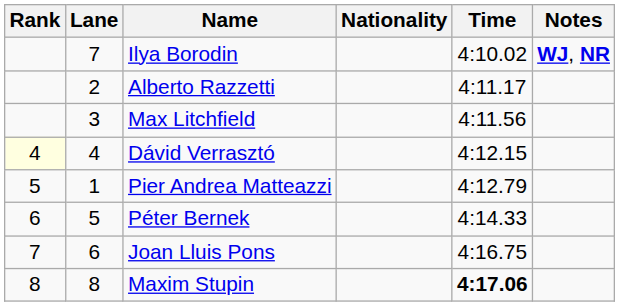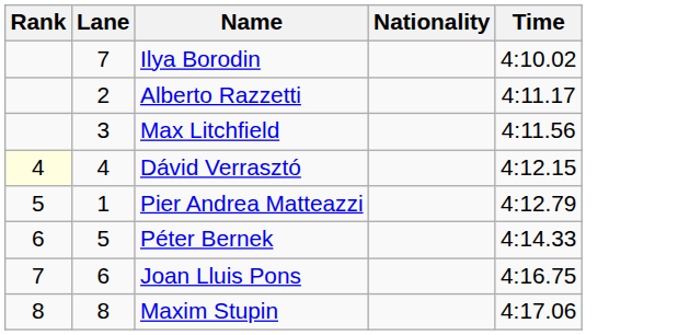- column: Notes | WJ, NR
Maxim Stupin | Time: bold -> normal
